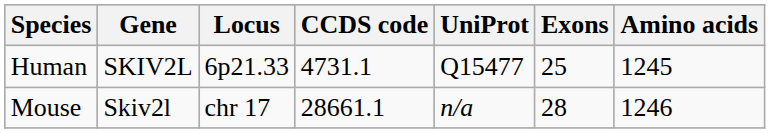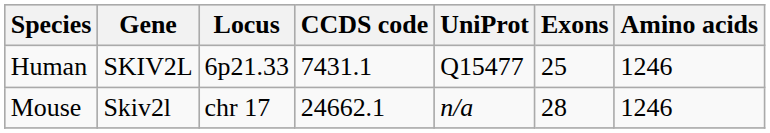Human | CCDS code: 4731.1 -> 7431.1
Human | Amino acids: 1245 -> 1246
Mouse | CCDS code: 28661.1 -> 24662.1
